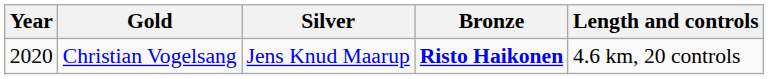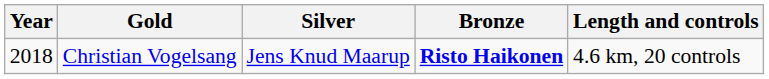Christian Vogelsang | Year: 2020 -> 2018
